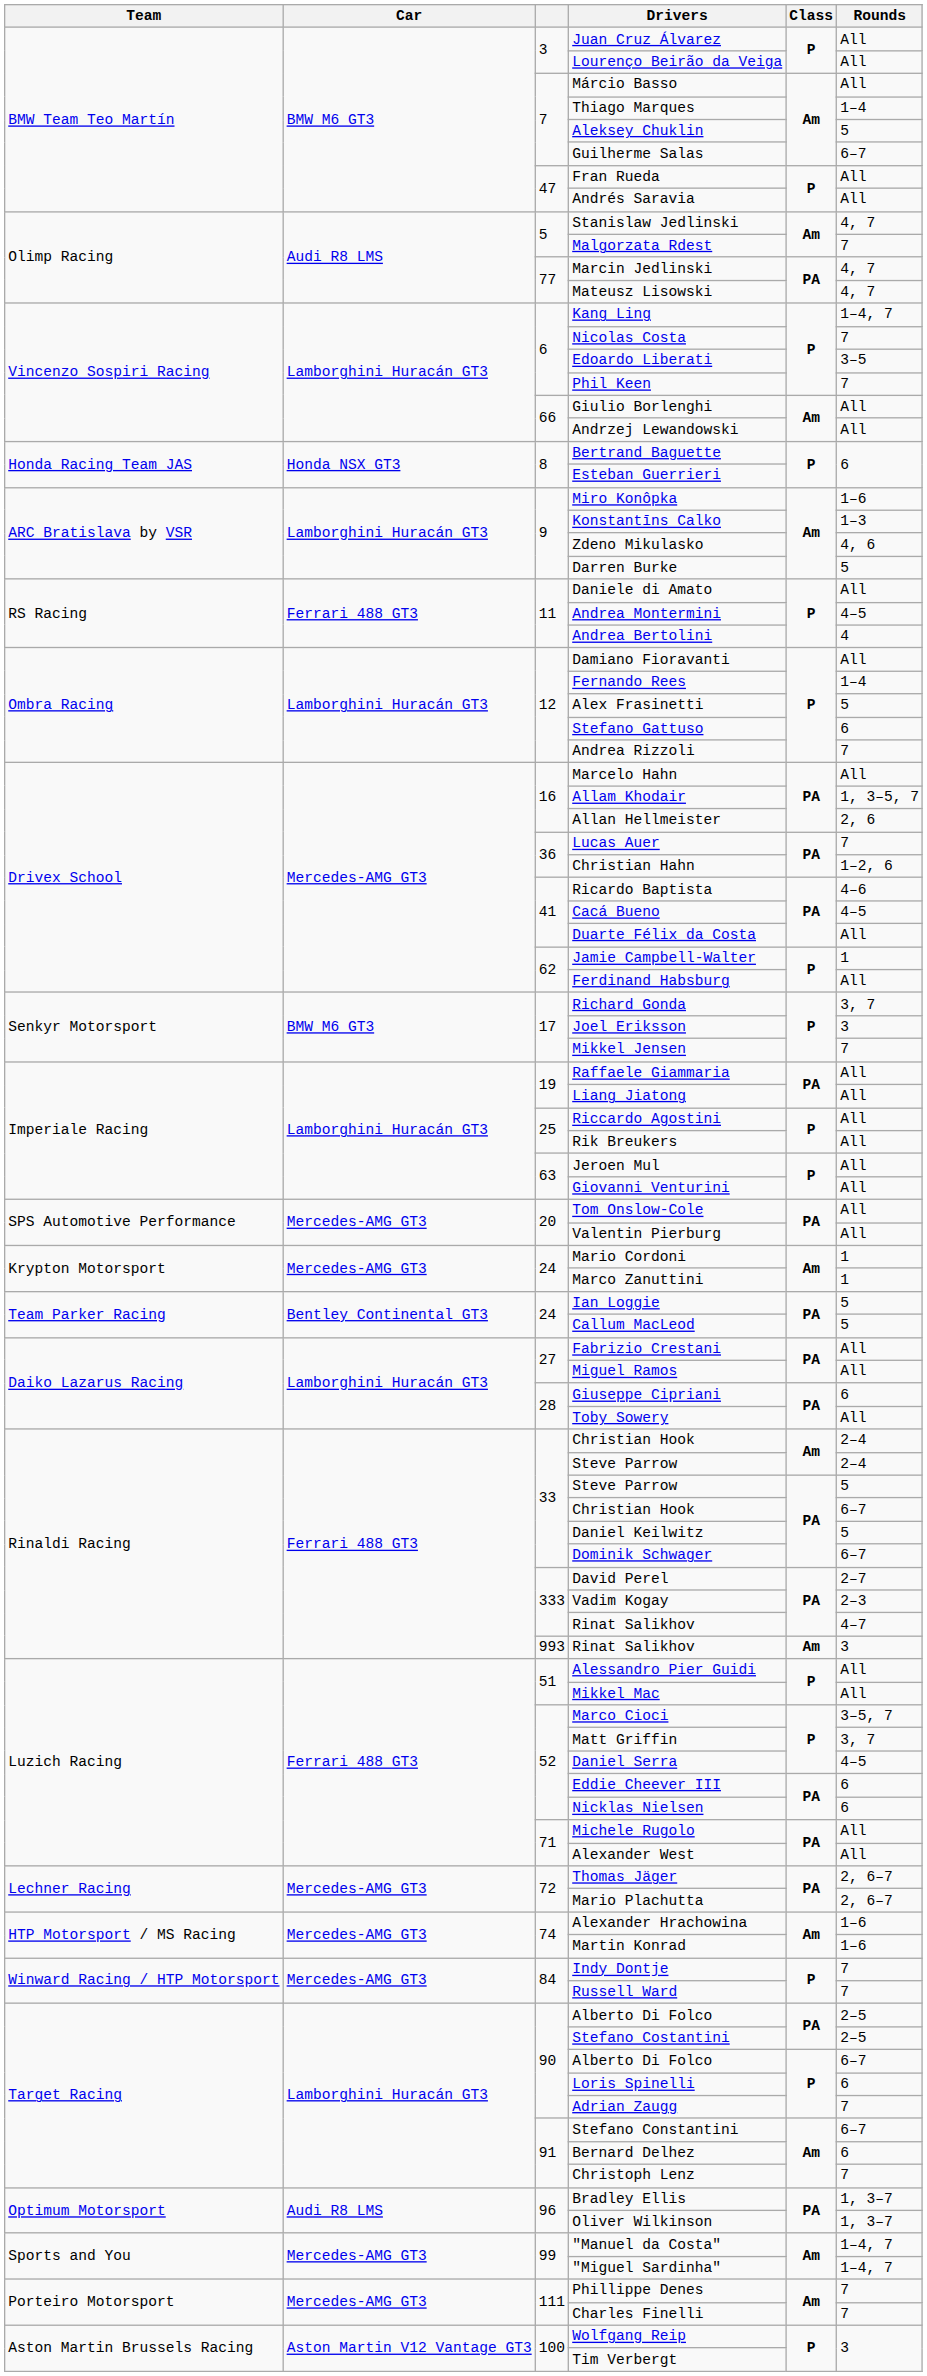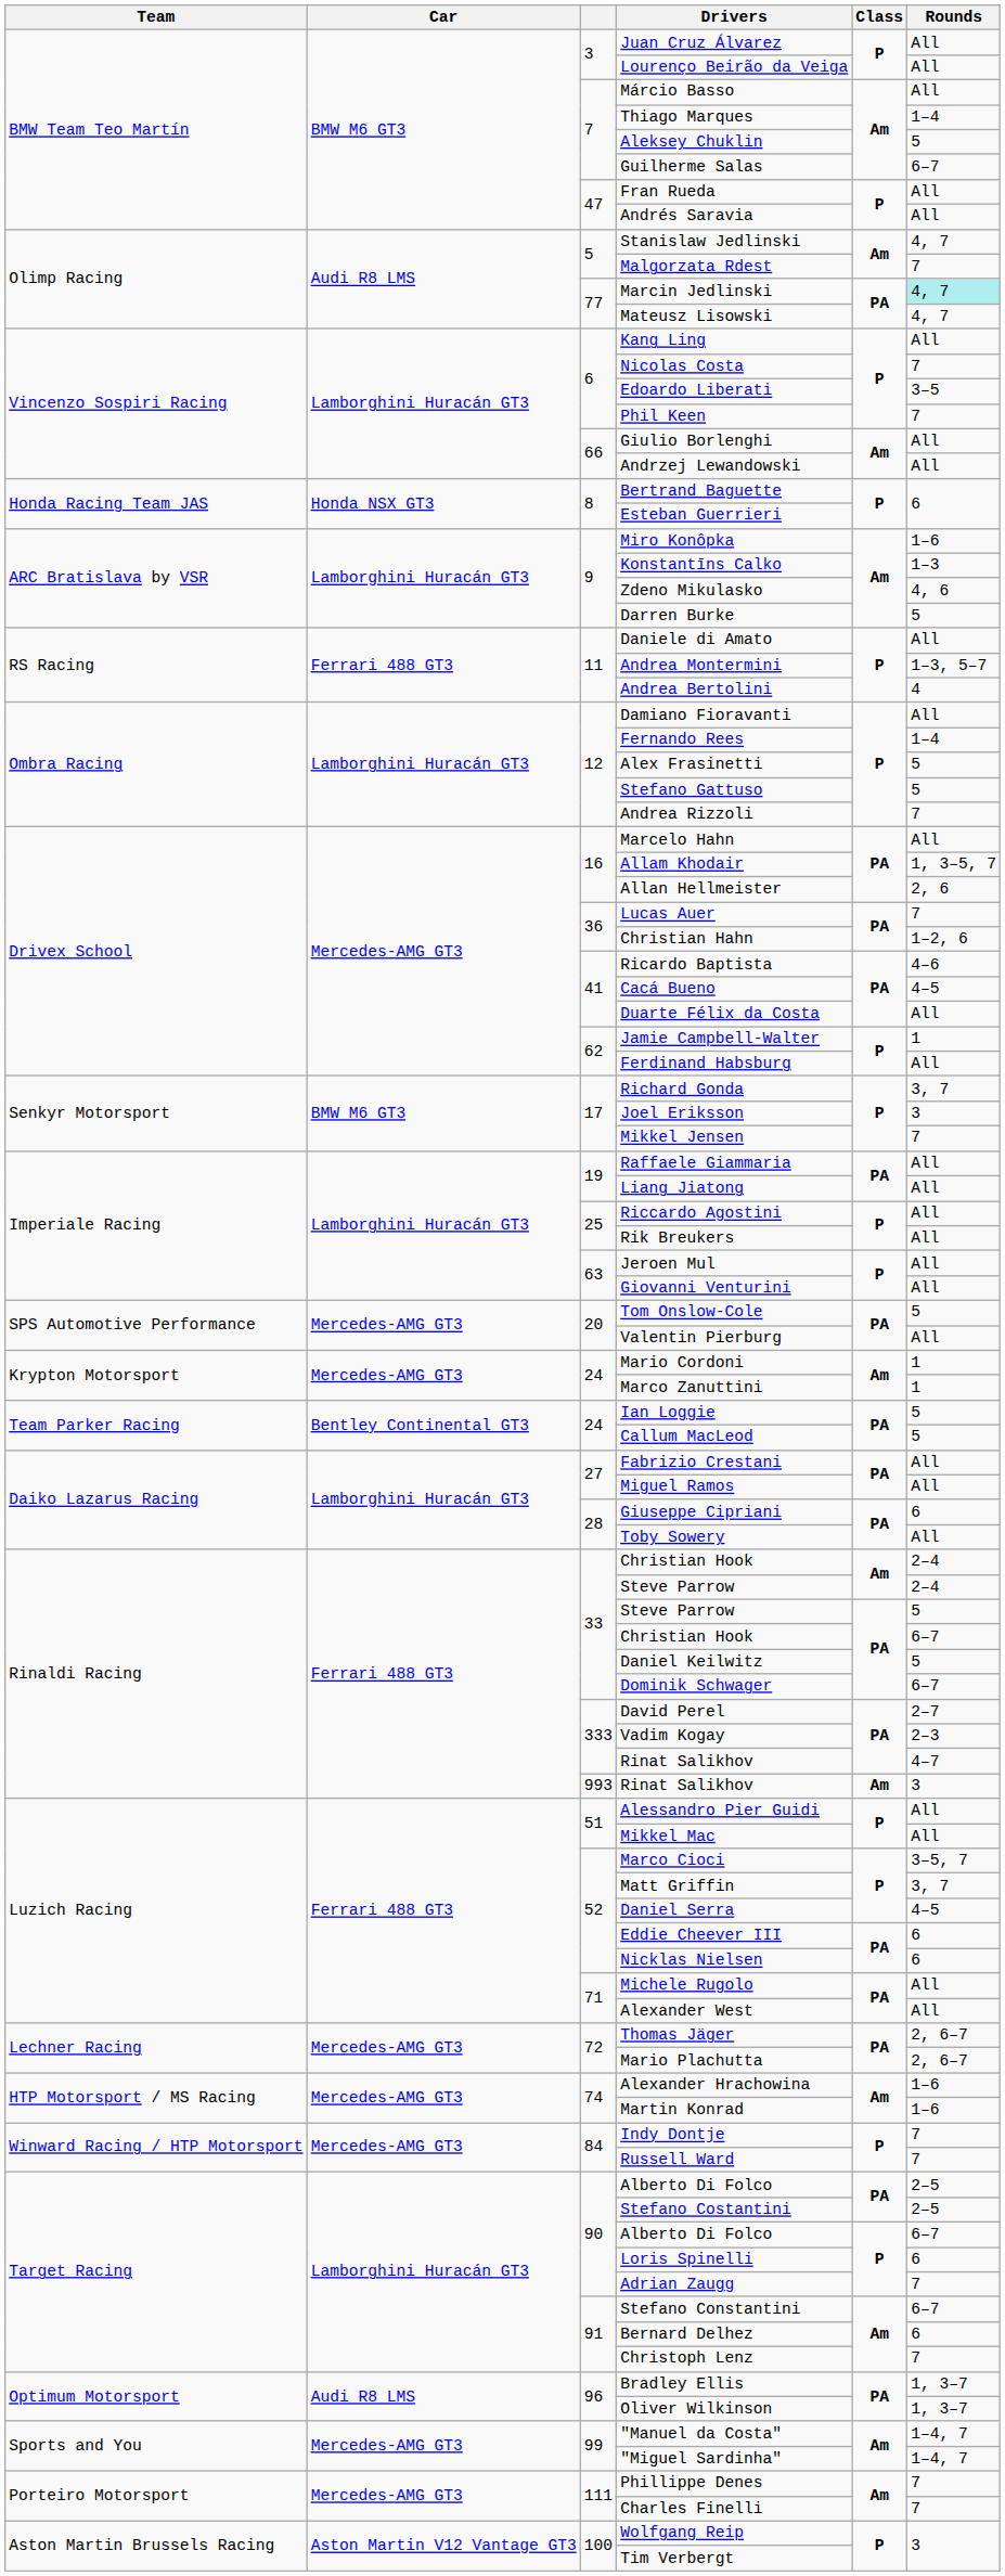Marcin Jedlinski | Rounds: no background -> paleturquoise background
Kang Ling | Rounds: 1–4, 7 -> All
Andrea Montermini | Rounds: 4–5 -> 1–3, 5–7
Stefano Gattuso | Rounds: 6 -> 5
Tom Onslow-Cole | Rounds: All -> 5
